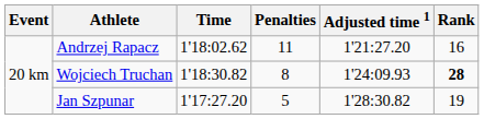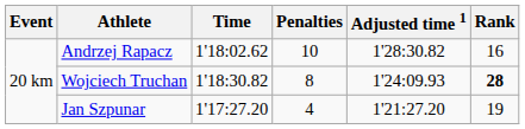Andrzej Rapacz | Penalties: 11 -> 10
Andrzej Rapacz | Adjusted time 1: 1'21:27.20 -> 1'28:30.82
Jan Szpunar | Penalties: 5 -> 4
Jan Szpunar | Adjusted time 1: 1'28:30.82 -> 1'21:27.20
